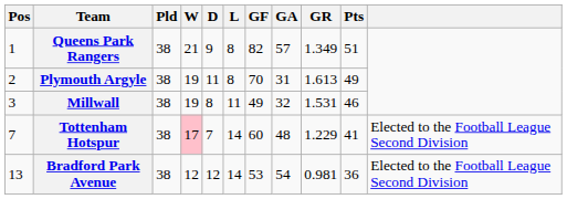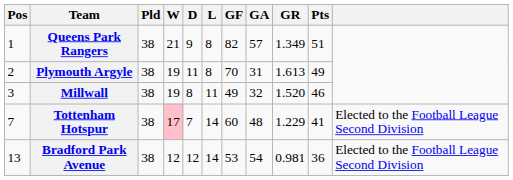Millwall | GR: 1.531 -> 1.520
